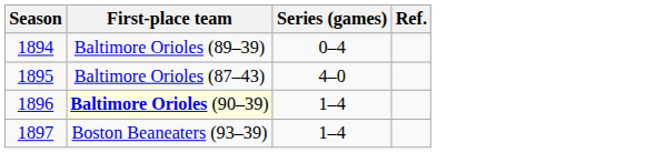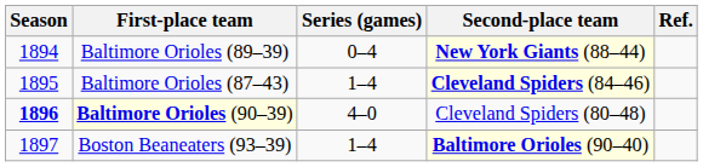+ column: Second-place team | New York Giants (88–44) | Cleveland Spiders (84–46) | Cleveland Spiders (80–48) | Baltimore Orioles (90–40)
Baltimore Orioles (87–43) | Series (games): 4–0 -> 1–4
Baltimore Orioles (90–39) | Season: normal -> bold
Baltimore Orioles (90–39) | Series (games): 1–4 -> 4–0
